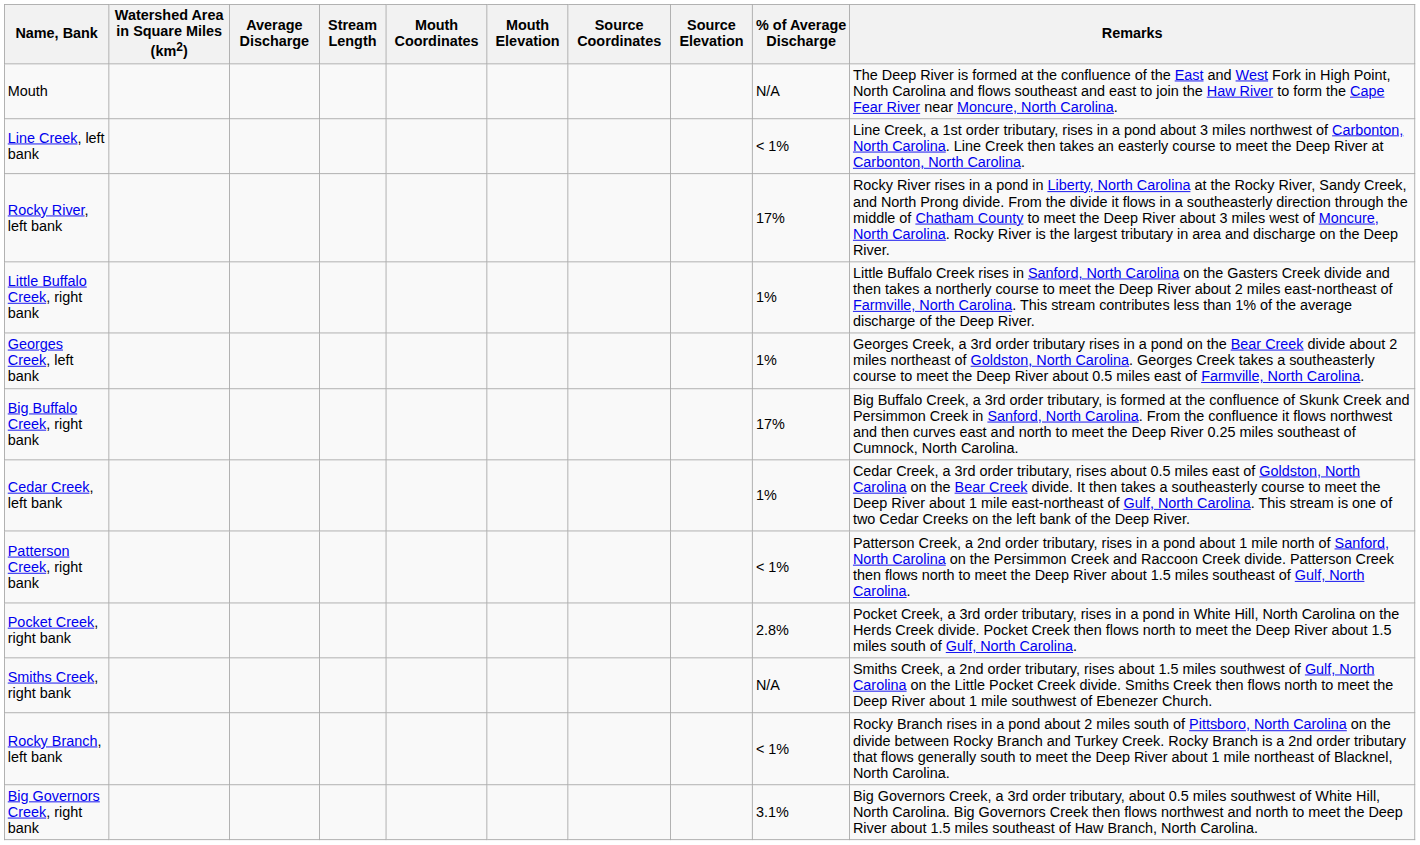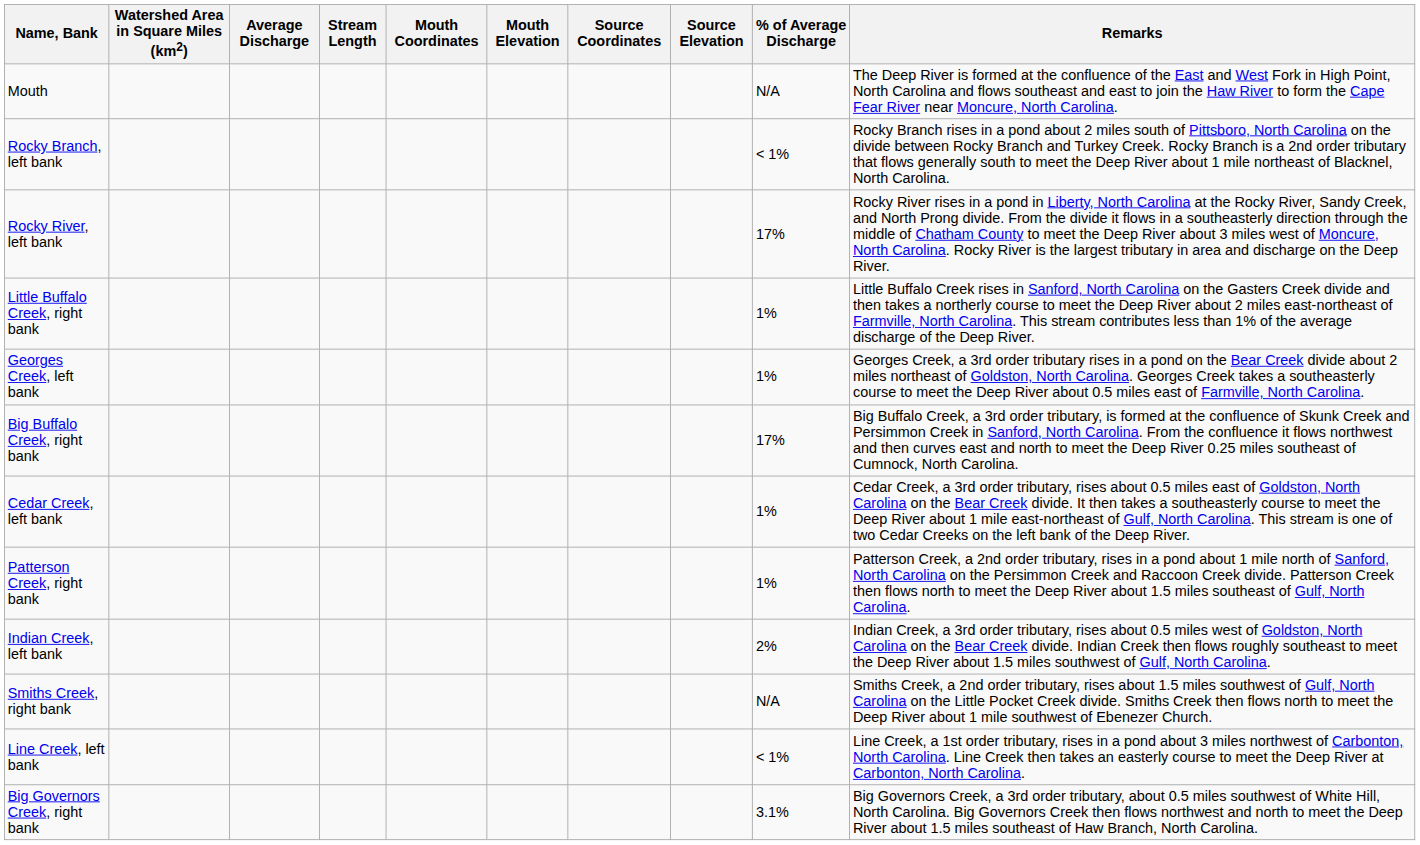rows swapped: Rocky Branch, left bank <-> Line Creek, left bank
Patterson Creek, right bank | % of Average Discharge: < 1% -> 1%
- row: Pocket Creek, right bank | 2.8% | Pocket Creek, a 3rd order tributary, rises in a pond in White Hill, North Carolina on the Herds Creek divide. Pocket Creek then flows north to meet the Deep River about 1.5 miles south of Gulf, North Carolina.
+ row: Indian Creek, left bank | 2% | Indian Creek, a 3rd order tributary, rises about 0.5 miles west of Goldston, North Carolina on the Bear Creek divide. Indian Creek then flows roughly southeast to meet the Deep River about 1.5 miles southwest of Gulf, North Carolina.
